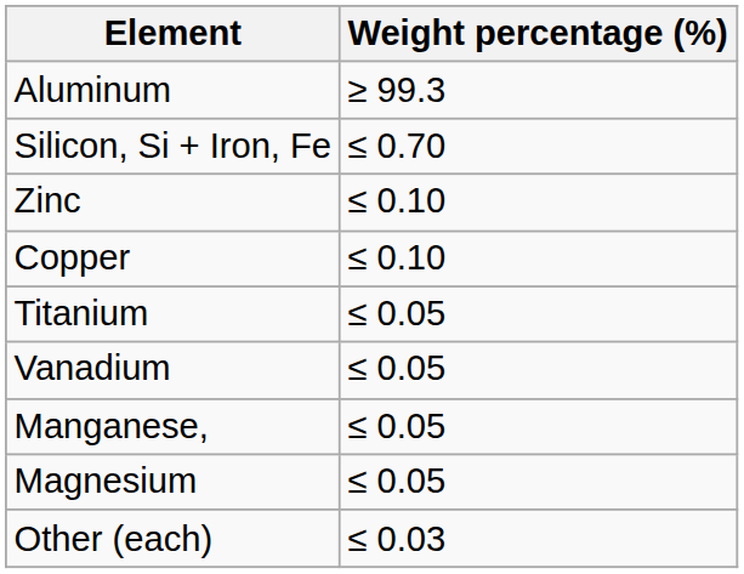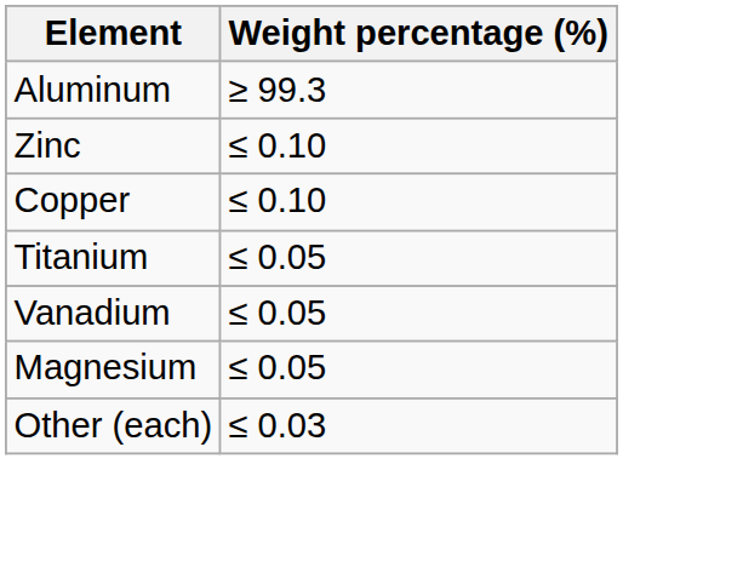- row: Silicon, Si + Iron, Fe | ≤ 0.70
- row: Manganese, | ≤ 0.05
